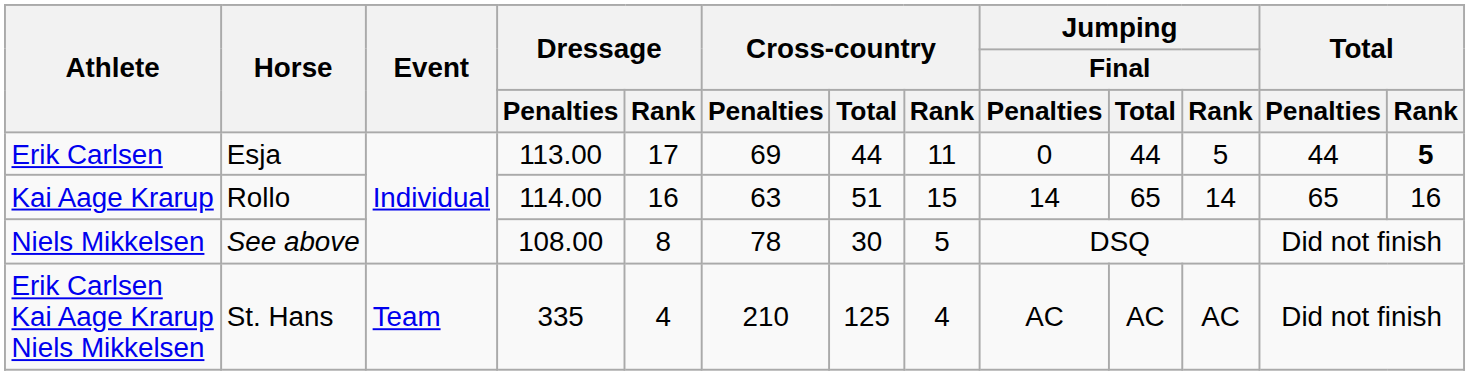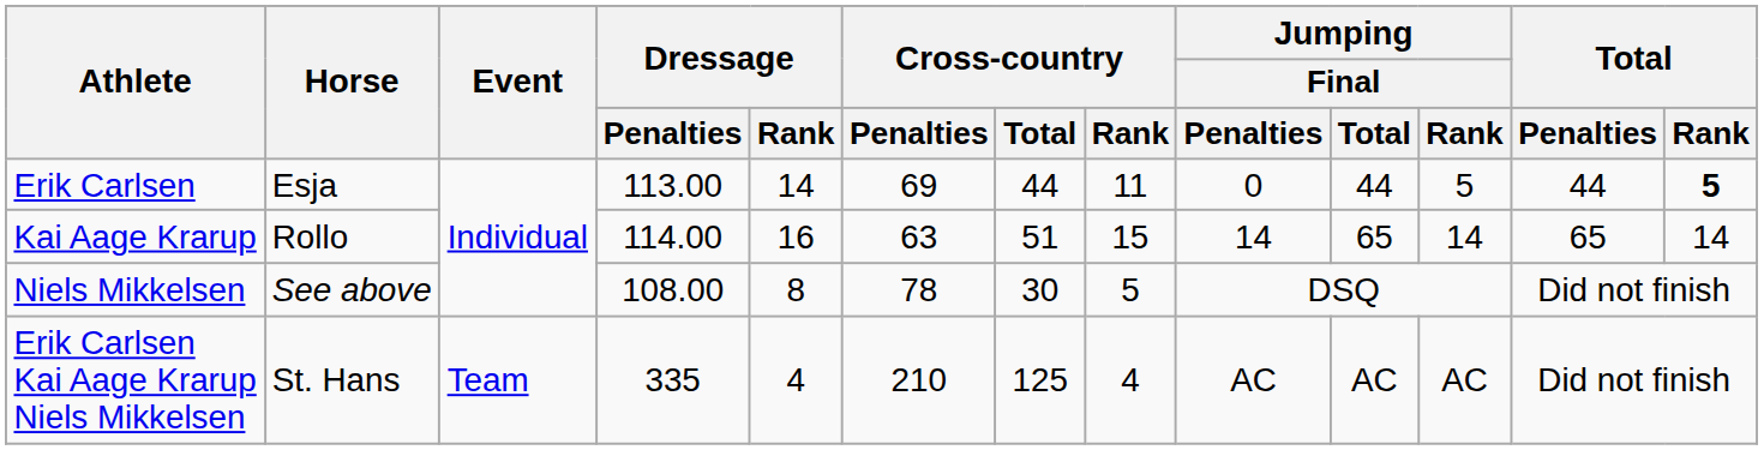Erik Carlsen | Dressage / Rank: 17 -> 14
Kai Aage Krarup | Total / Rank: 16 -> 14
